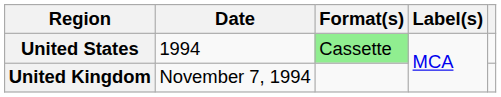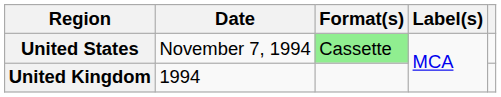United States | Date: 1994 -> November 7, 1994
United Kingdom | Date: November 7, 1994 -> 1994
